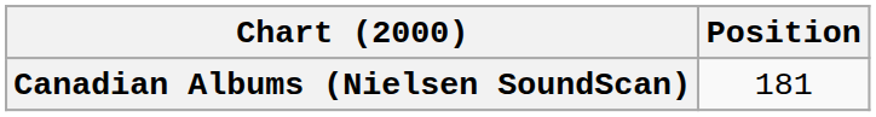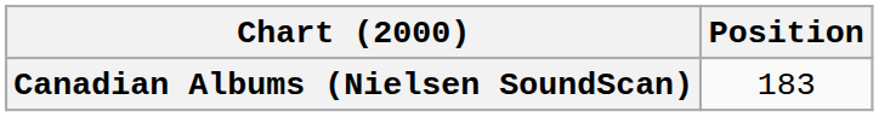Canadian Albums (Nielsen SoundScan) | Position: 181 -> 183
